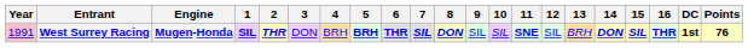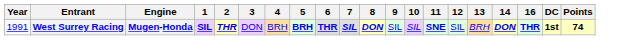- column: 15 | SIL
West Surrey Racing | Year: pink background -> no background
West Surrey Racing | Points: 76 -> 74
